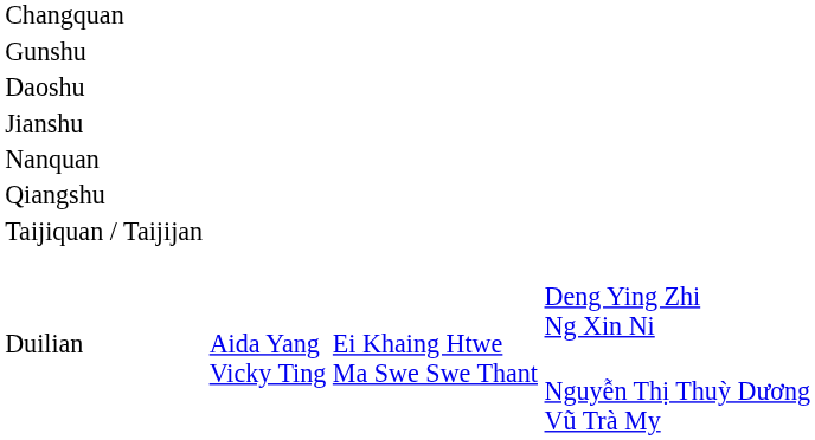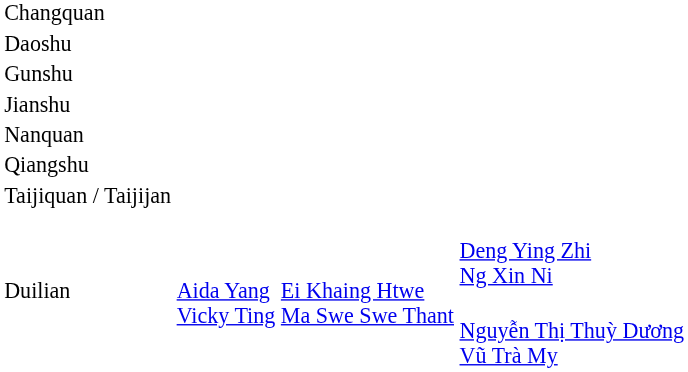rows swapped: Daoshu <-> Gunshu
